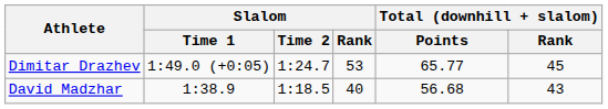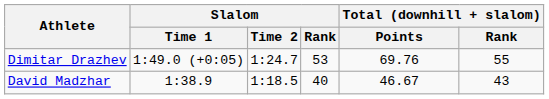Dimitar Drazhev | Total (downhill + slalom) / Points: 65.77 -> 69.76
Dimitar Drazhev | Total (downhill + slalom) / Rank: 45 -> 55
David Madzhar | Total (downhill + slalom) / Points: 56.68 -> 46.67
